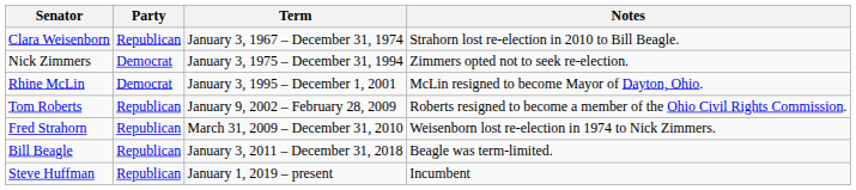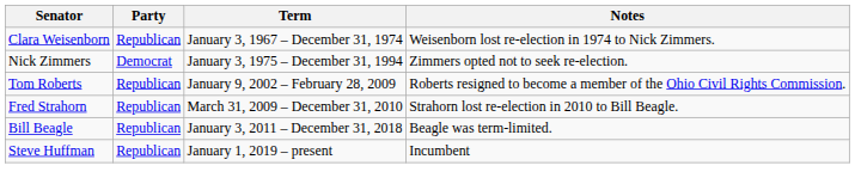Clara Weisenborn | Notes: Strahorn lost re-election in 2010 to Bill Beagle. -> Weisenborn lost re-election in 1974 to Nick Zimmers.
- row: Rhine McLin | Democrat | January 3, 1995 – December 1, 2001 | McLin resigned to become Mayor of Dayton, Ohio.
Fred Strahorn | Notes: Weisenborn lost re-election in 1974 to Nick Zimmers. -> Strahorn lost re-election in 2010 to Bill Beagle.
